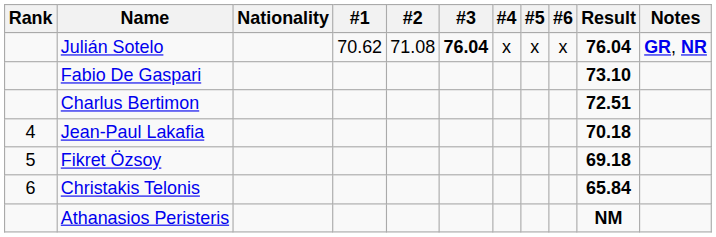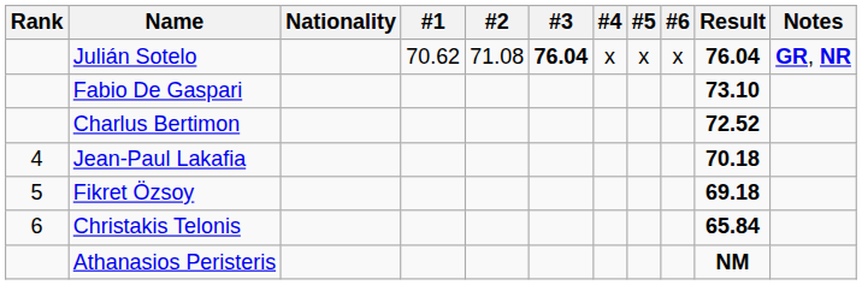Charlus Bertimon | Result: 72.51 -> 72.52
